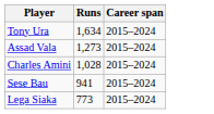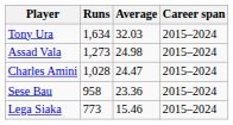+ column: Average | 32.03 | 24.98 | 24.47 | 23.36 | 15.46
Sese Bau | Runs: 941 -> 958
